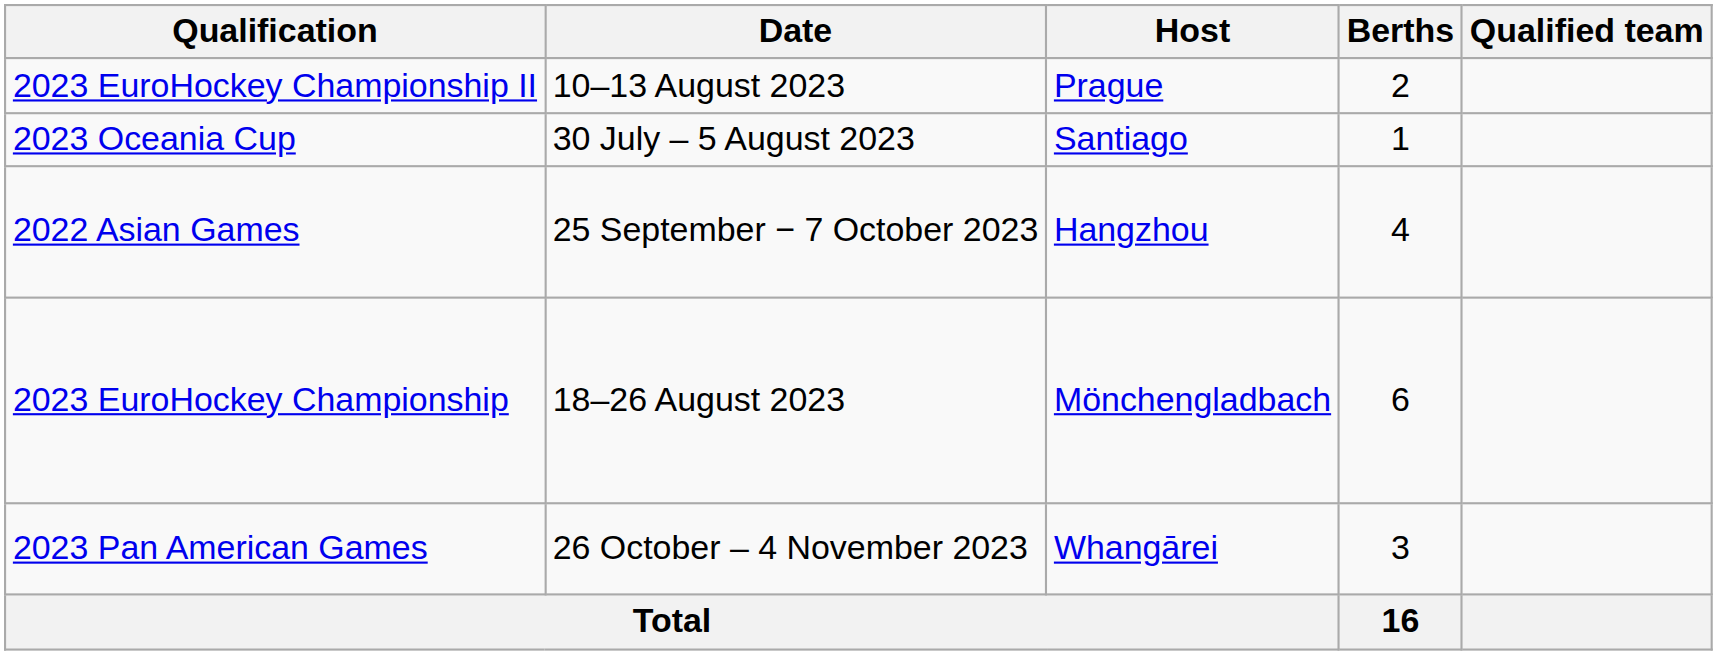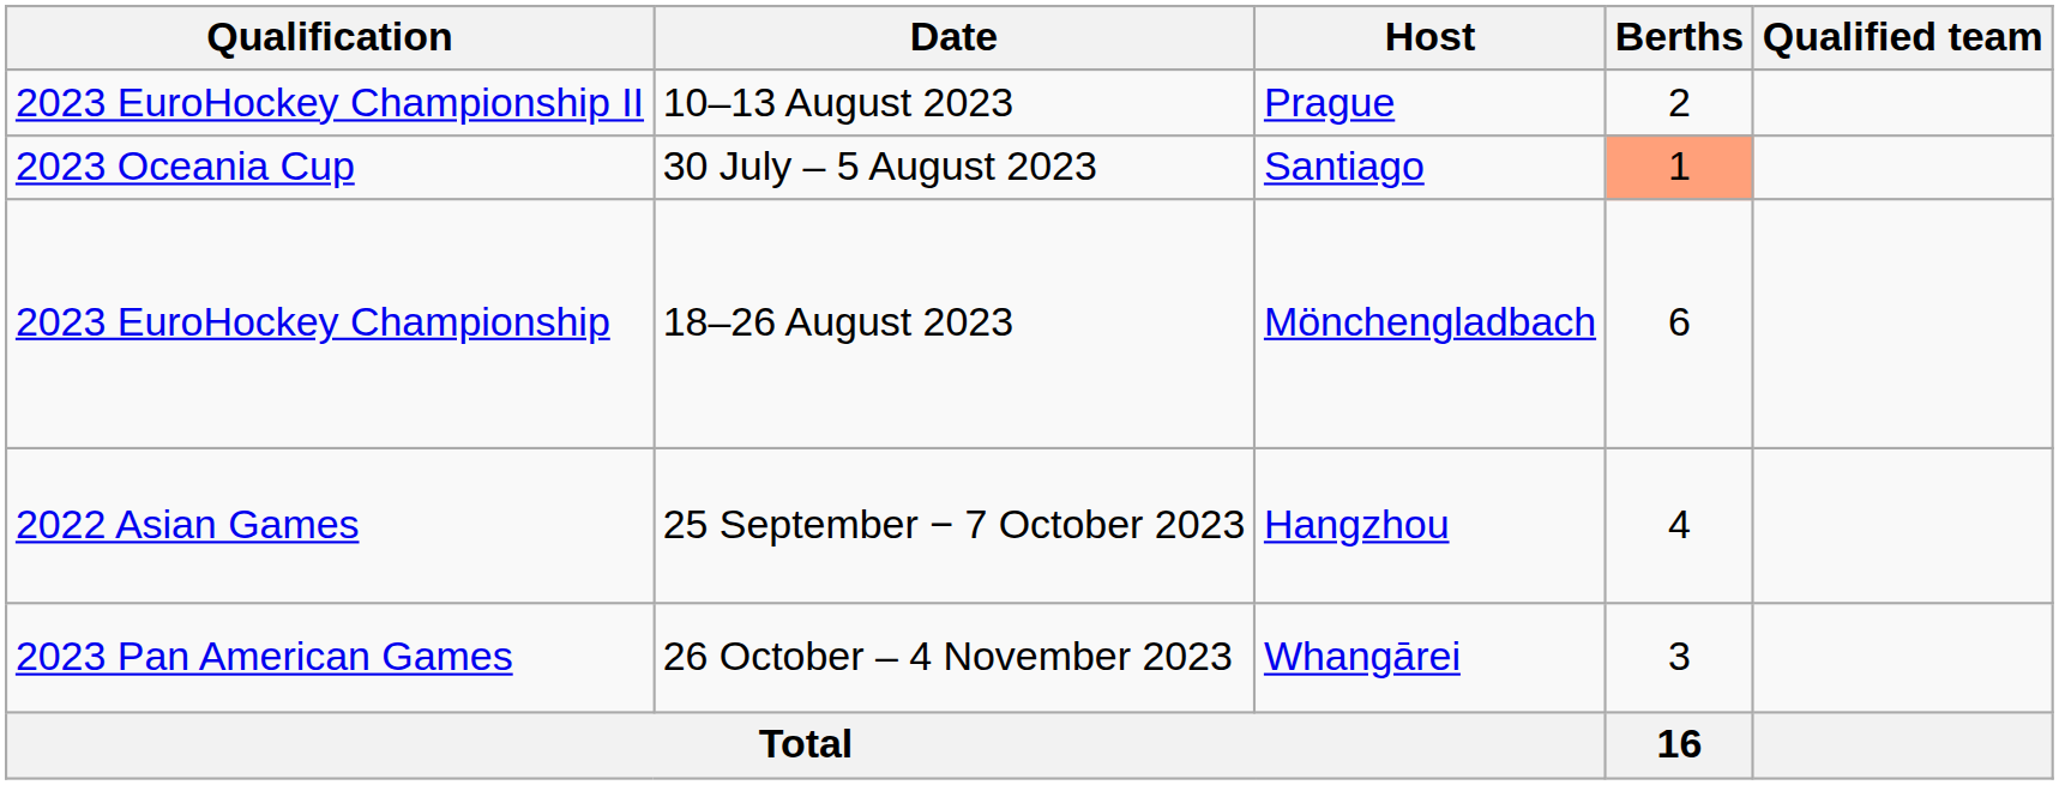2023 Oceania Cup | Berths: no background -> lightsalmon background
rows swapped: 2023 EuroHockey Championship <-> 2022 Asian Games
